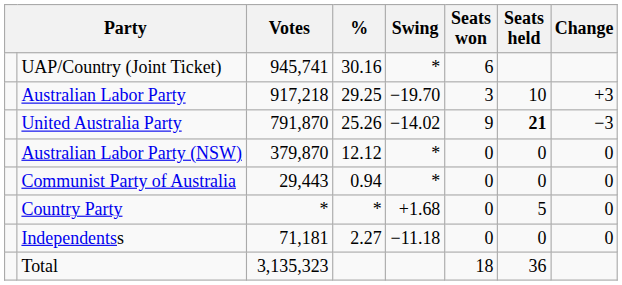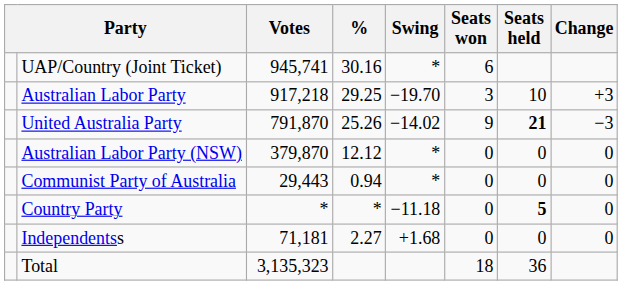Country Party | Swing: +1.68 -> −11.18
Country Party | Seats held: normal -> bold
Independentss | Swing: −11.18 -> +1.68
